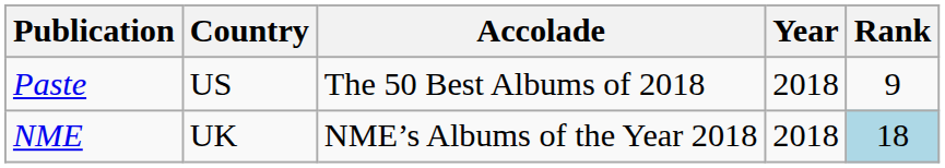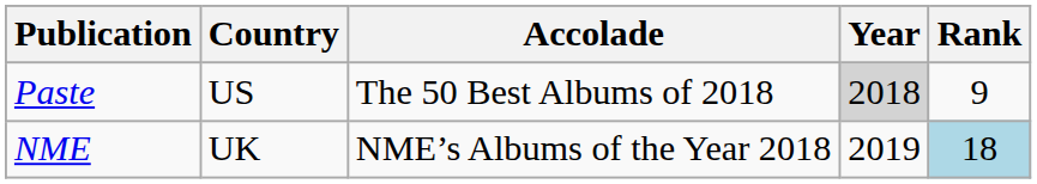Paste | Year: no background -> lightgrey background
NME | Year: 2018 -> 2019
